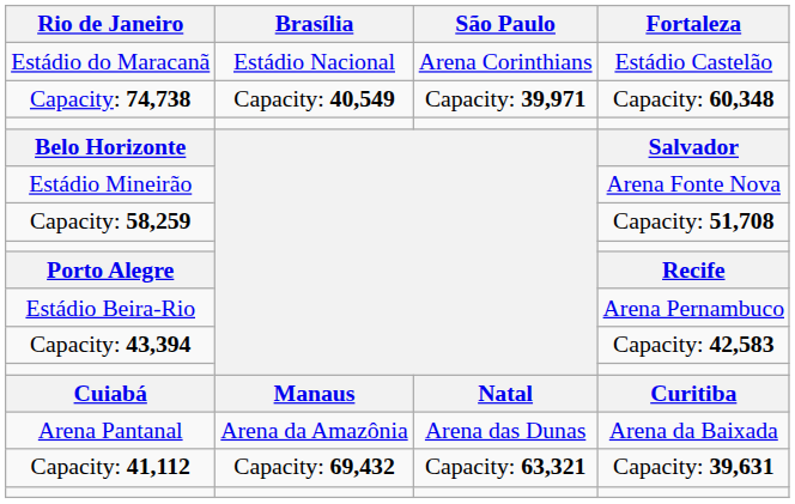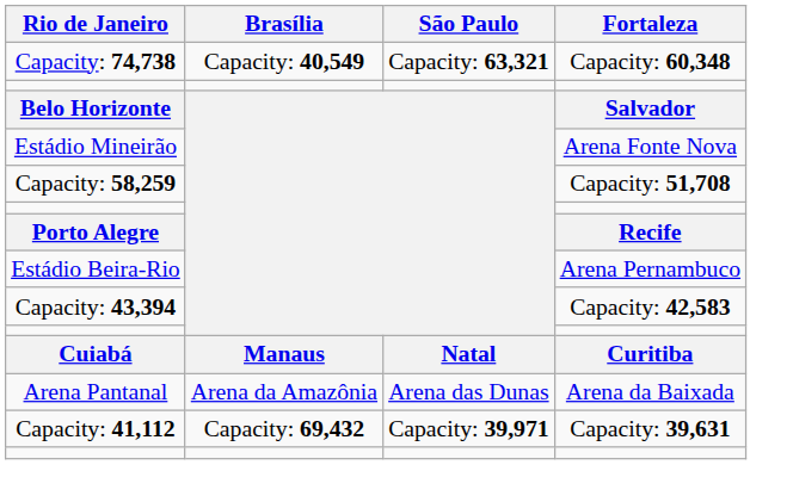- row: Estádio do Maracanã | Estádio Nacional | Arena Corinthians | Estádio Castelão
Capacity: 74,738 | São Paulo: Capacity: 39,971 -> Capacity: 63,321
Capacity: 41,112 | São Paulo: Capacity: 63,321 -> Capacity: 39,971
